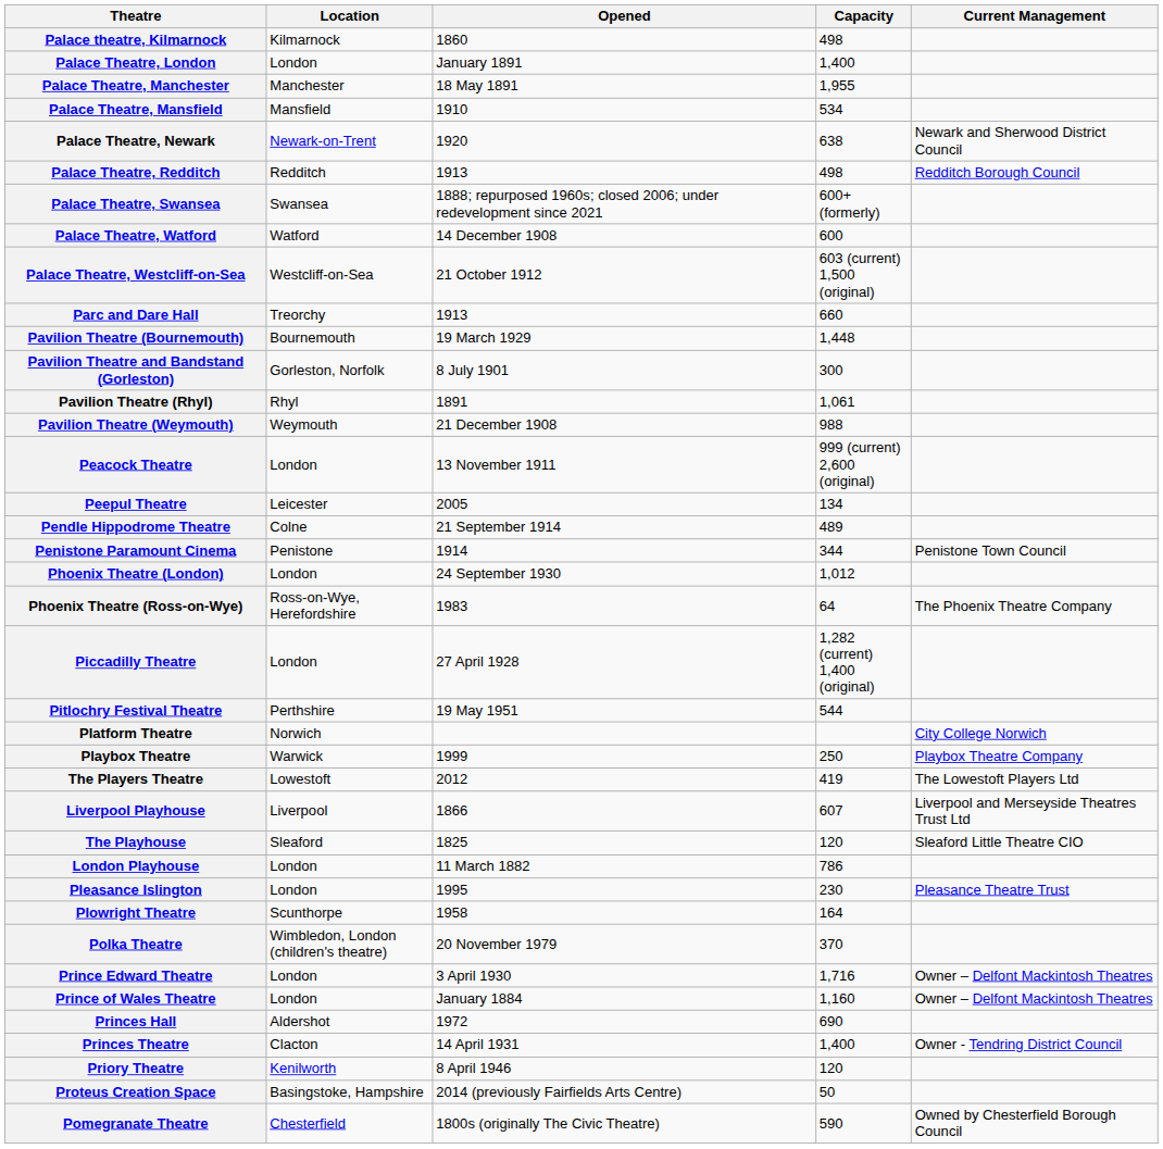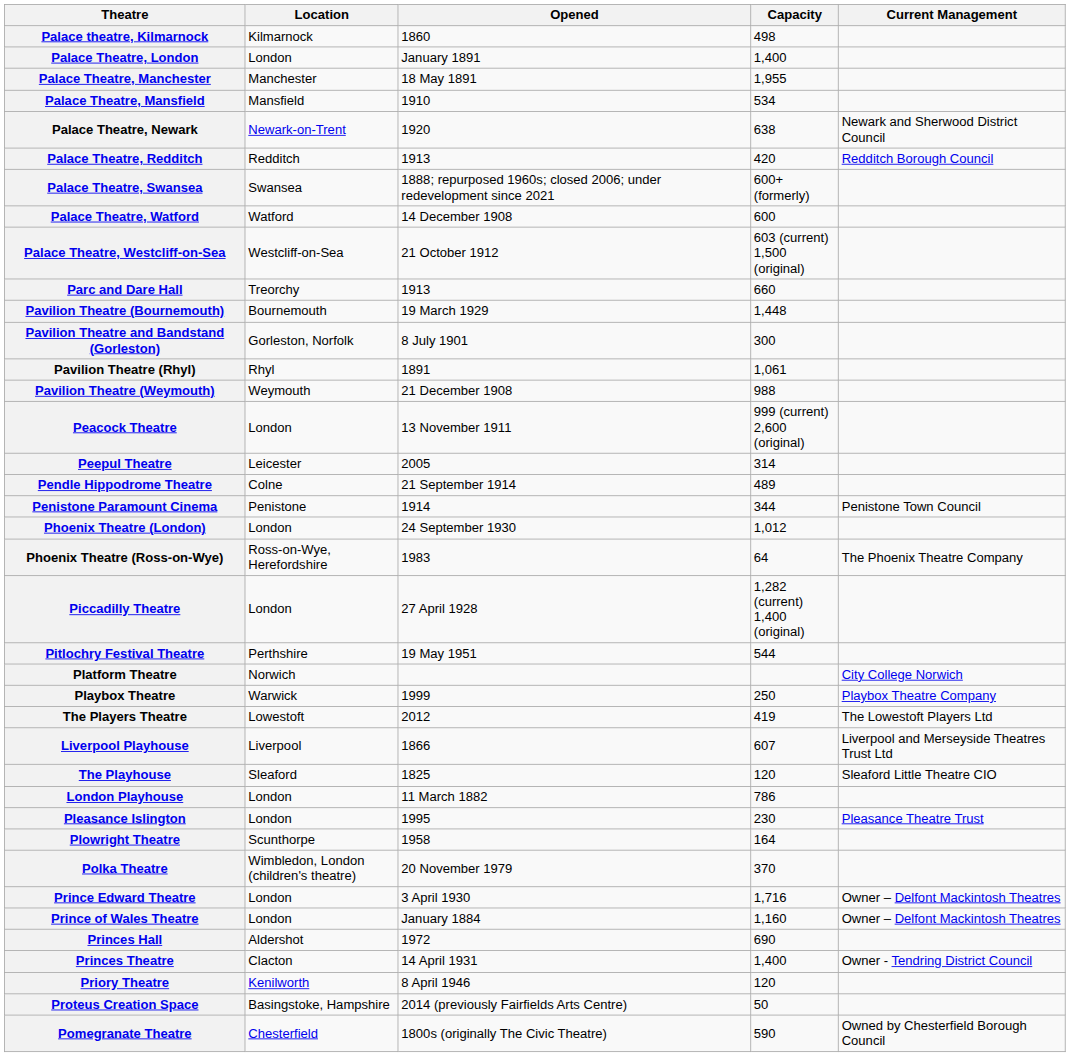Palace Theatre, Redditch | Capacity: 498 -> 420
Peepul Theatre | Capacity: 134 -> 314
